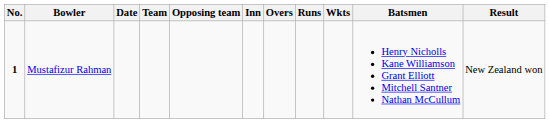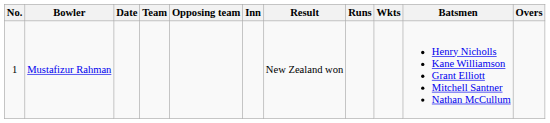columns swapped: Overs <-> Result
Mustafizur Rahman | No.: bold -> normal
